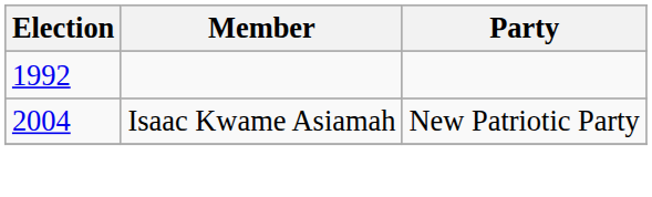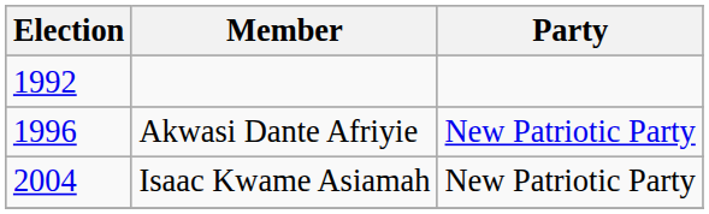+ row: 1996 | Akwasi Dante Afriyie | New Patriotic Party
